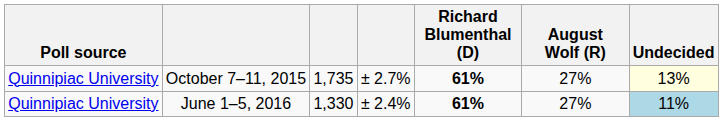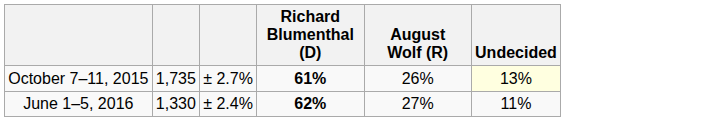- column: Poll source | Quinnipiac University | Quinnipiac University
October 7–11, 2015 | August Wolf (R): 27% -> 26%
June 1–5, 2016 | Richard Blumenthal (D): 61% -> 62%
June 1–5, 2016 | Undecided: lightblue background -> no background
